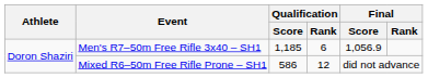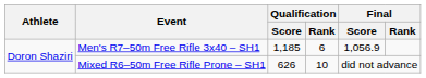Mixed R6–50m Free Rifle Prone – SH1 | Qualification / Score: 586 -> 626
Mixed R6–50m Free Rifle Prone – SH1 | Qualification / Rank: 12 -> 10
